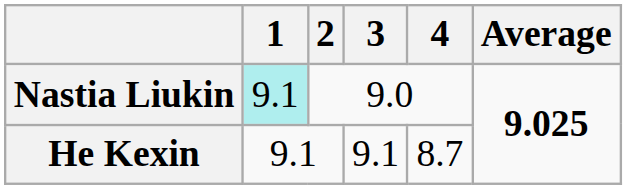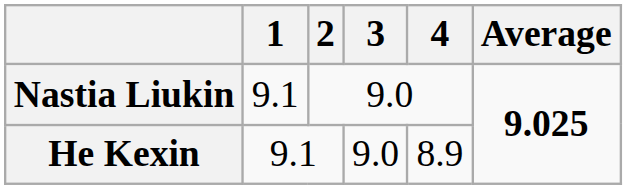Nastia Liukin | 1: paleturquoise background -> no background
He Kexin | 3: 9.1 -> 9.0
He Kexin | 4: 8.7 -> 8.9
